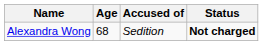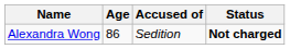Alexandra Wong | Age: 68 -> 86
